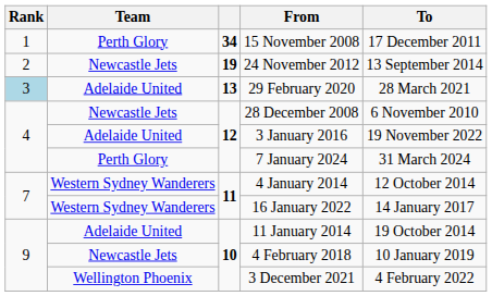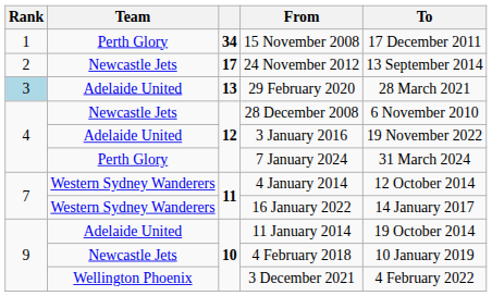24 November 2012 | column 3: 19 -> 17
